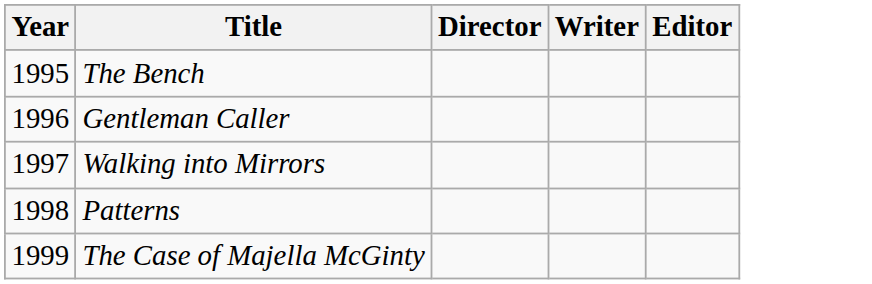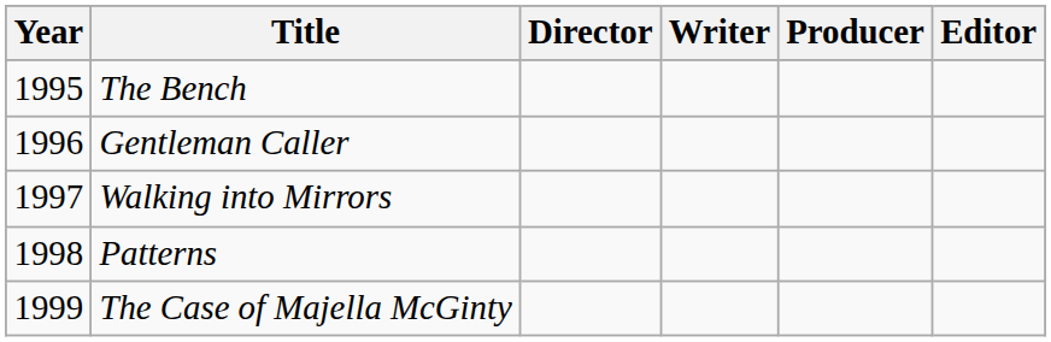+ column: Producer
